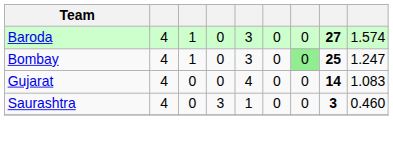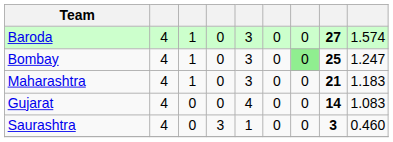+ row: Maharashtra | 4 | 1 | 0 | 3 | 0 | 0 | 21 | 1.183
